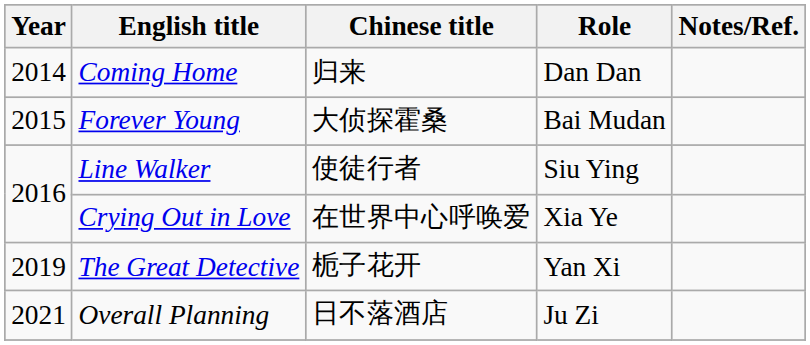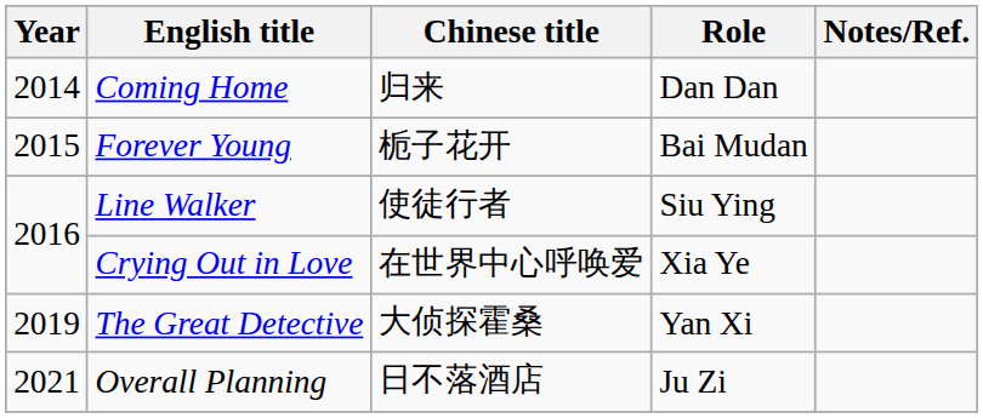Forever Young | Chinese title: 大侦探霍桑 -> 栀子花开
The Great Detective | Chinese title: 栀子花开 -> 大侦探霍桑
